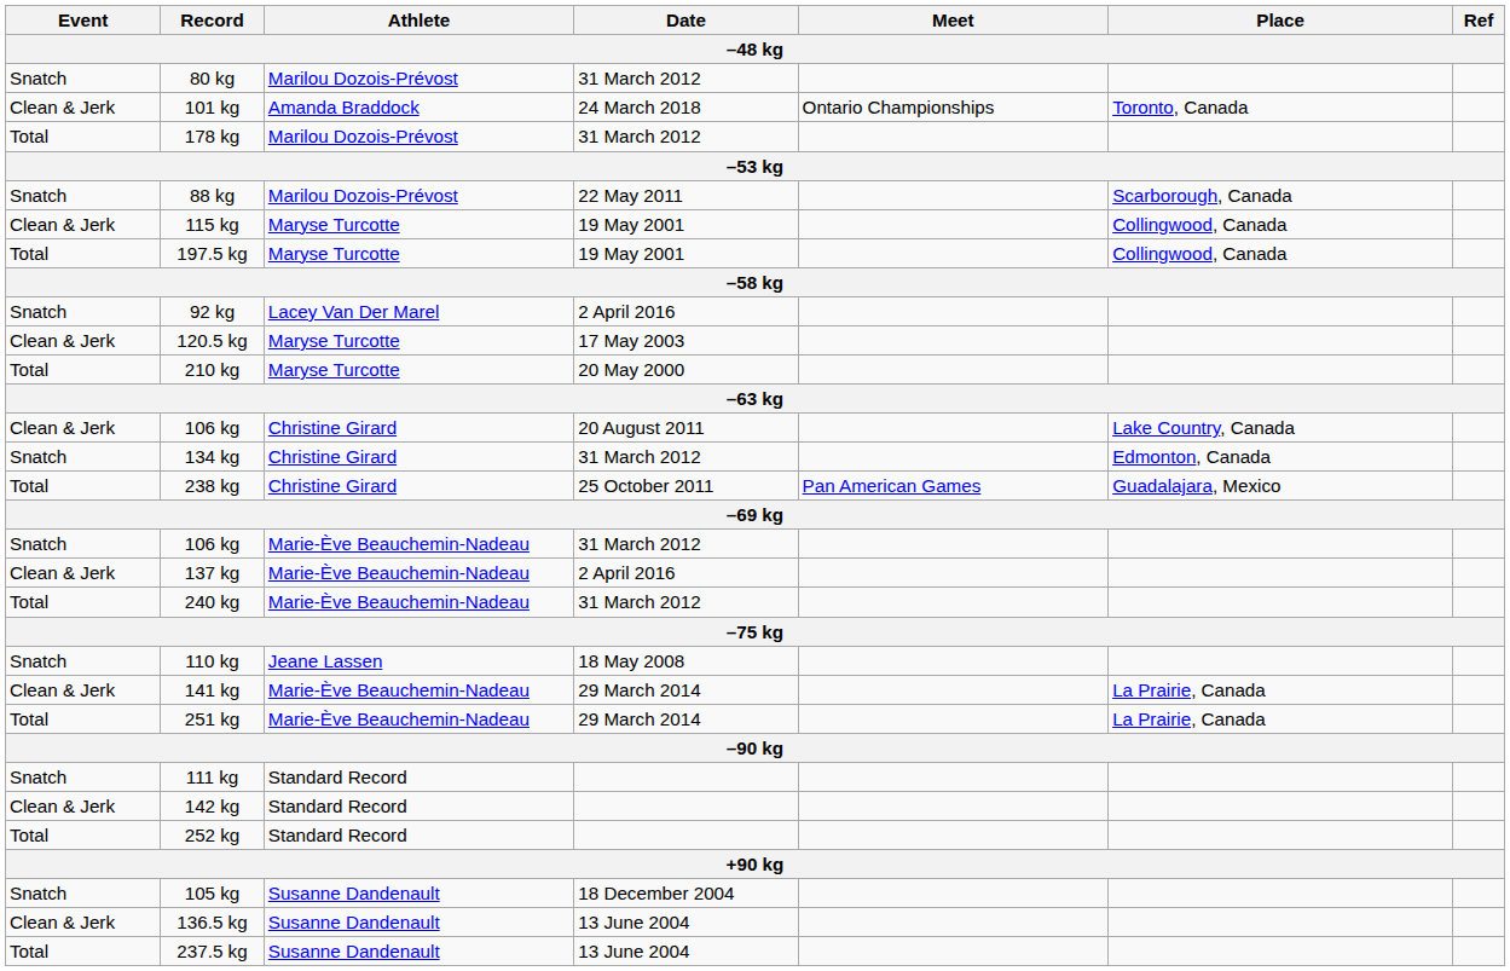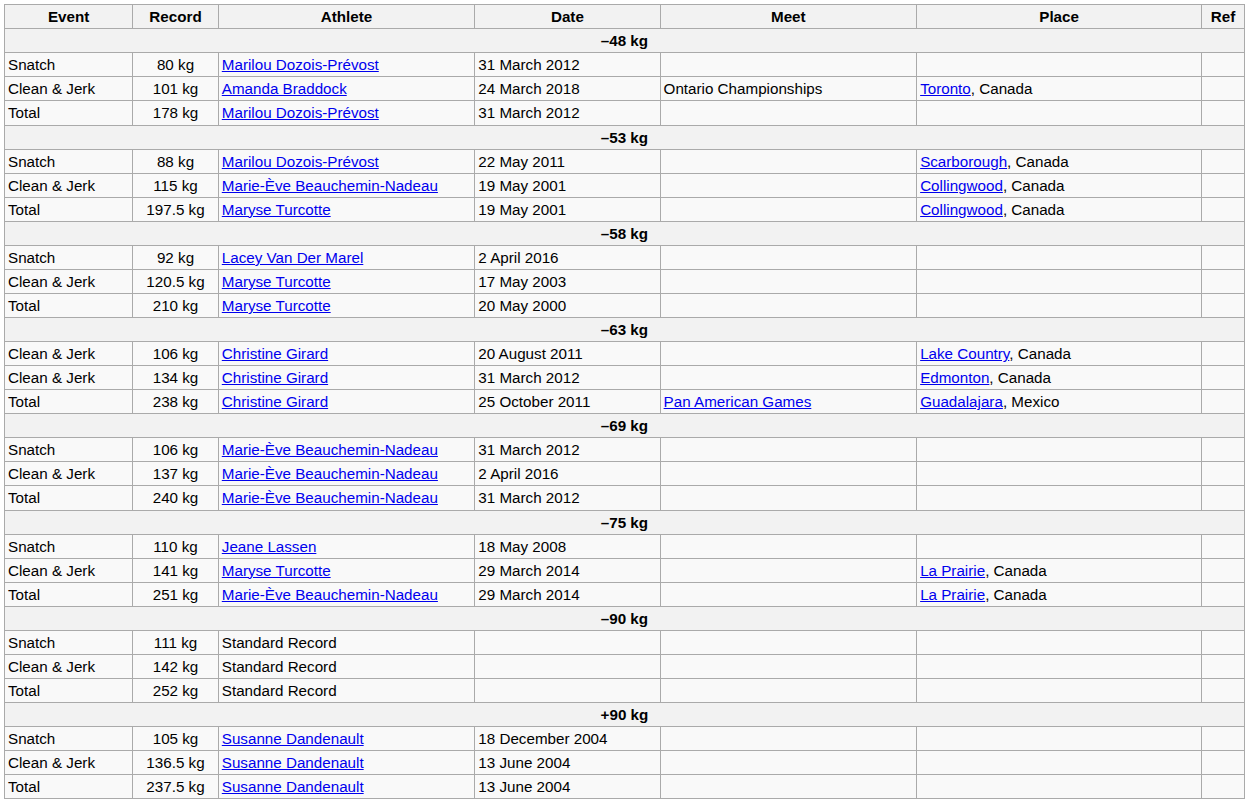115 kg | Athlete: Maryse Turcotte -> Marie-Ève Beauchemin-Nadeau
134 kg | Event: Snatch -> Clean & Jerk
141 kg | Athlete: Marie-Ève Beauchemin-Nadeau -> Maryse Turcotte
